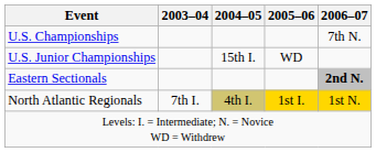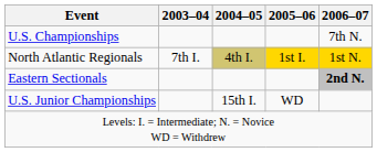rows swapped: U.S. Junior Championships <-> North Atlantic Regionals
